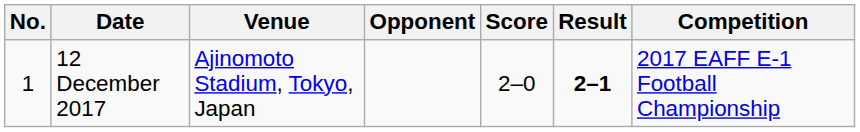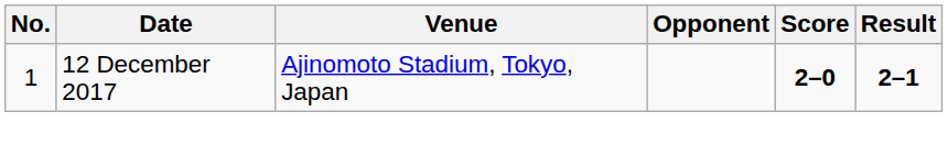- column: Competition | 2017 EAFF E-1 Football Championship
12 December 2017 | Score: normal -> bold
